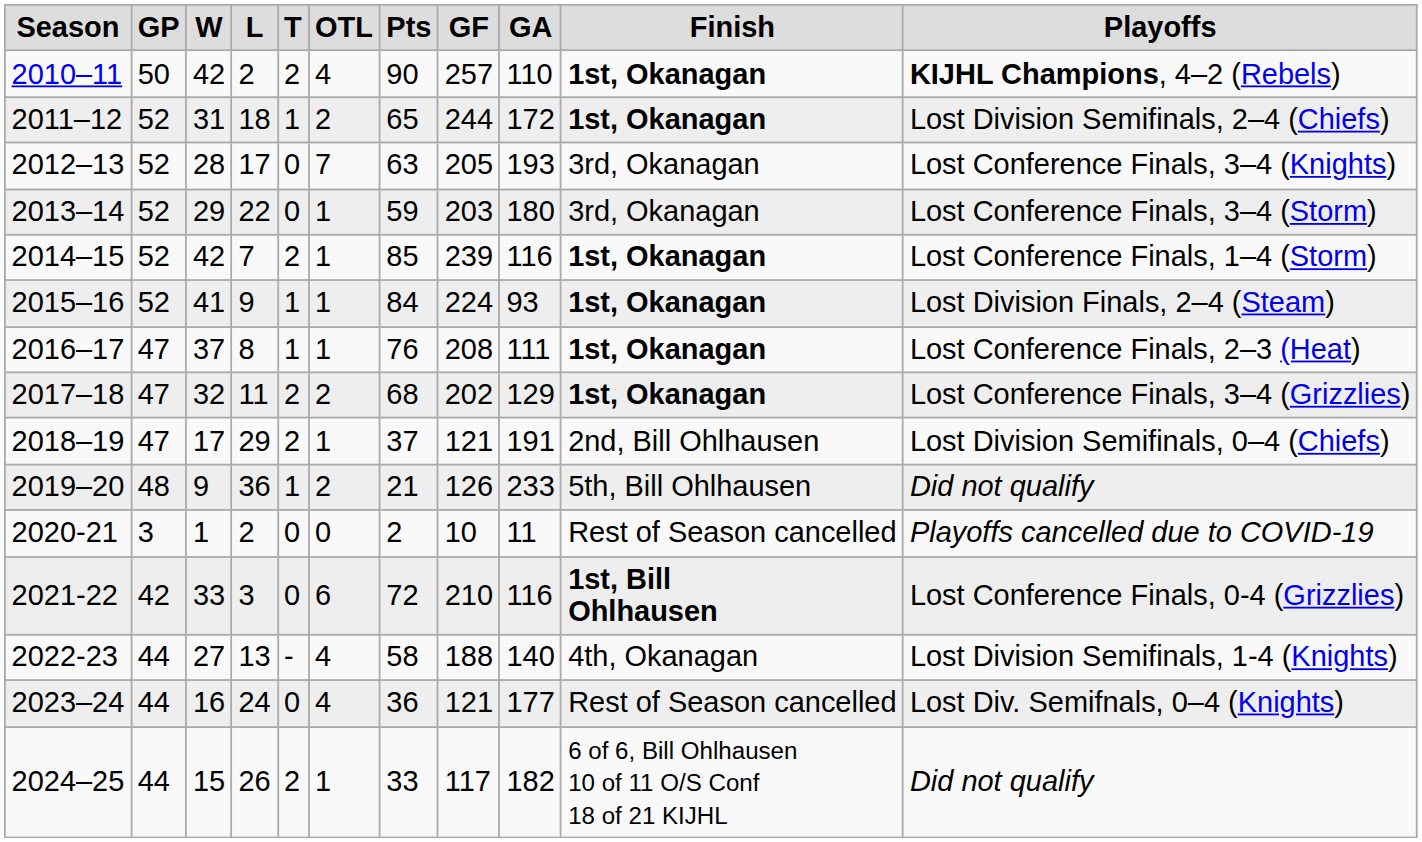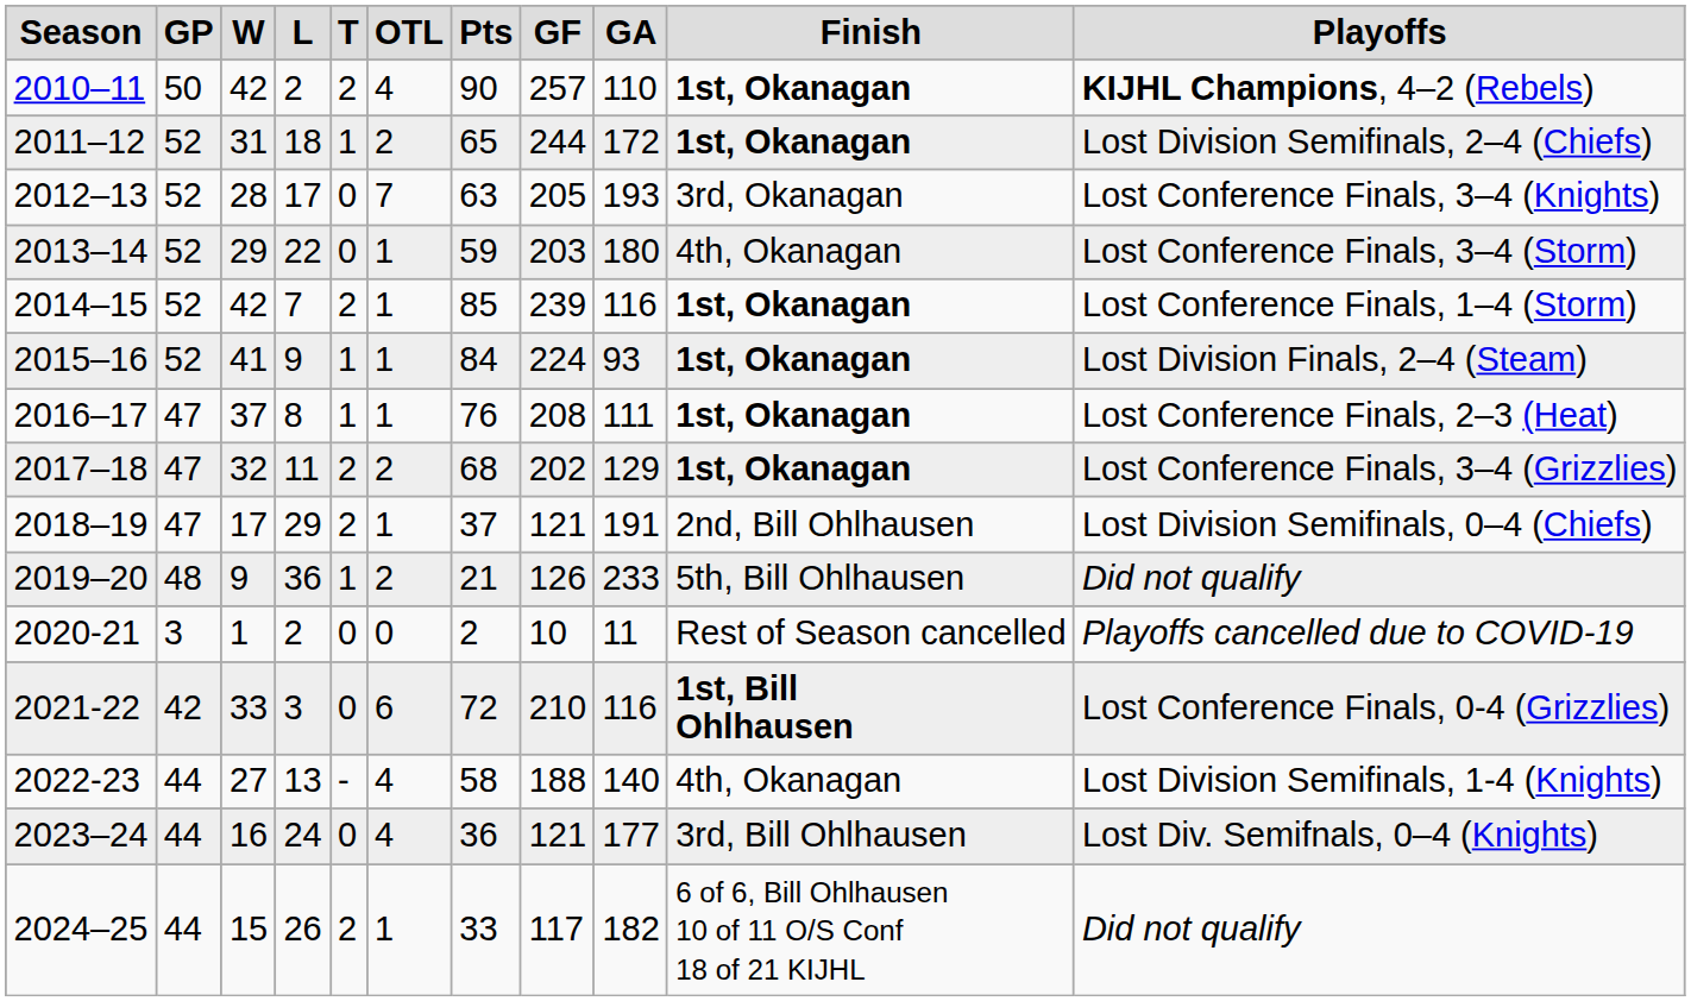2013–14 | column 10: 3rd, Okanagan -> 4th, Okanagan
2023–24 | column 10: Rest of Season cancelled -> 3rd, Bill Ohlhausen
